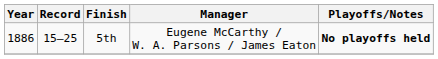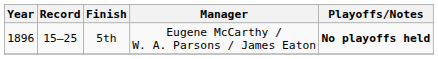5th | Year: 1886 -> 1896
